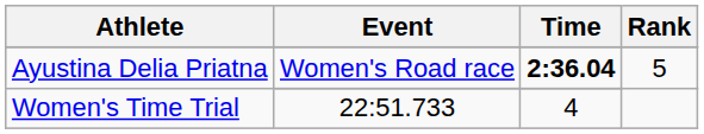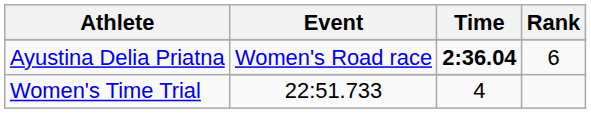Ayustina Delia Priatna / Women's Road race | Rank: 5 -> 6
